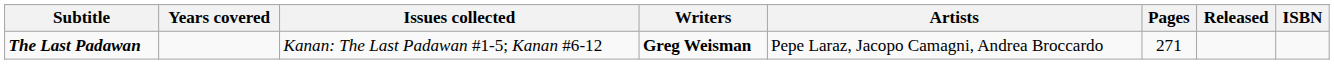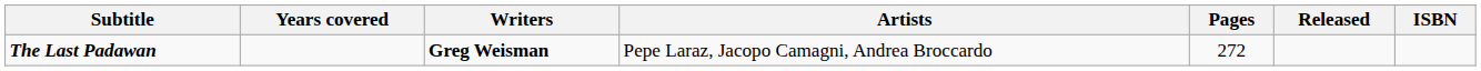- column: Issues collected | Kanan: The Last Padawan #1-5; Kanan #6-12
The Last Padawan | Pages: 271 -> 272
